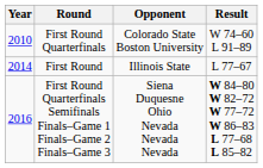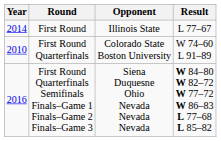rows swapped: First Round Quarterfinals <-> First Round
